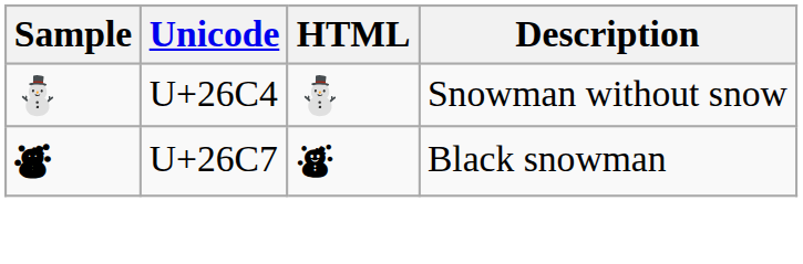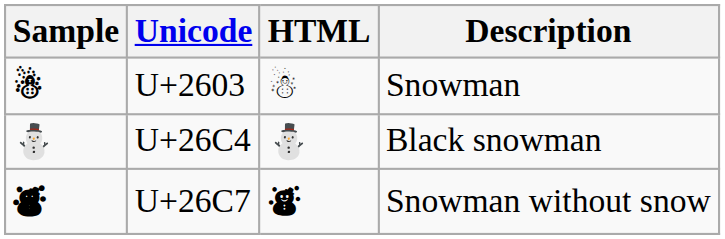+ row: ☃ | U+2603 | ☃ | Snowman
U+26C4 | Description: Snowman without snow -> Black snowman
U+26C7 | Description: Black snowman -> Snowman without snow
